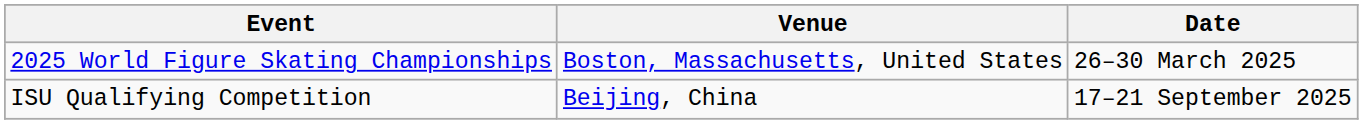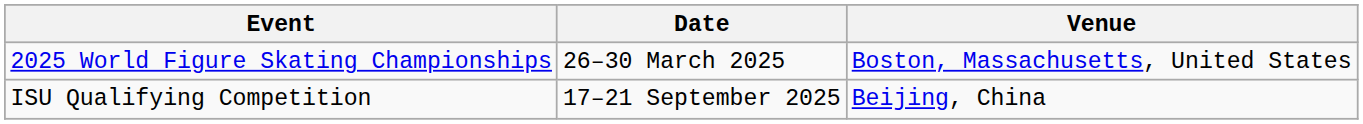columns swapped: Date <-> Venue
